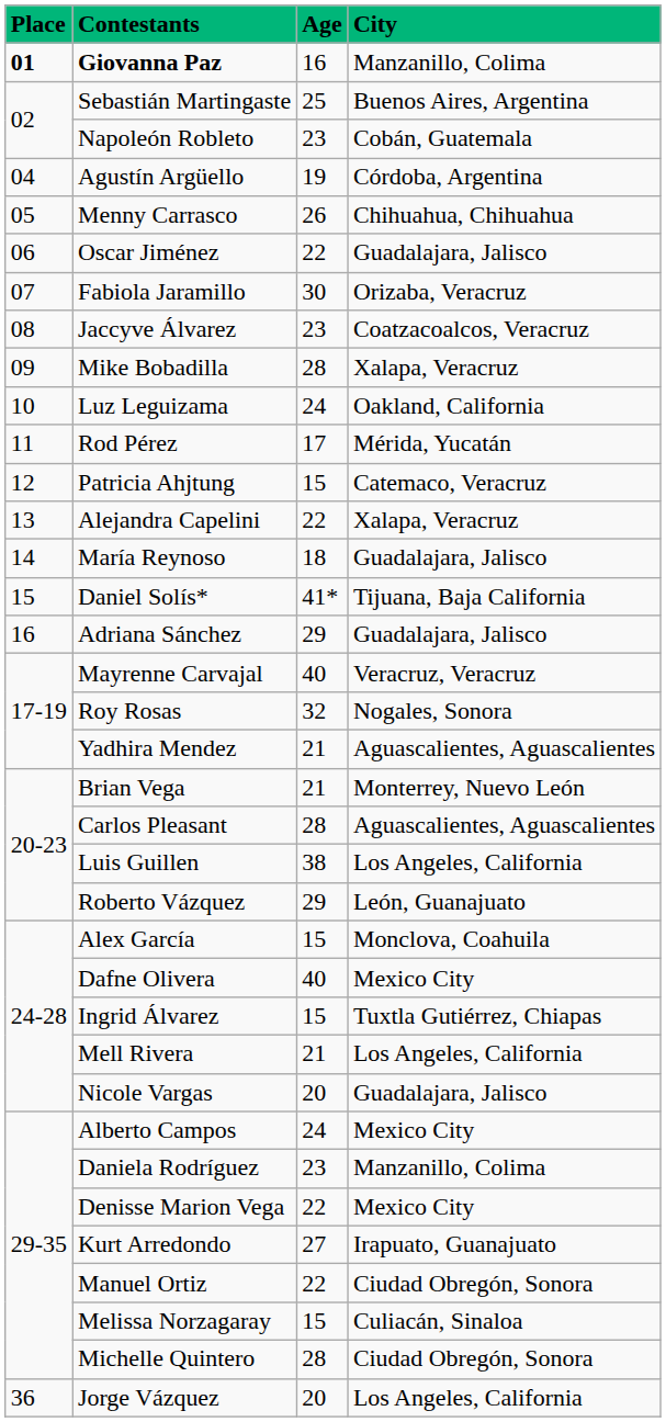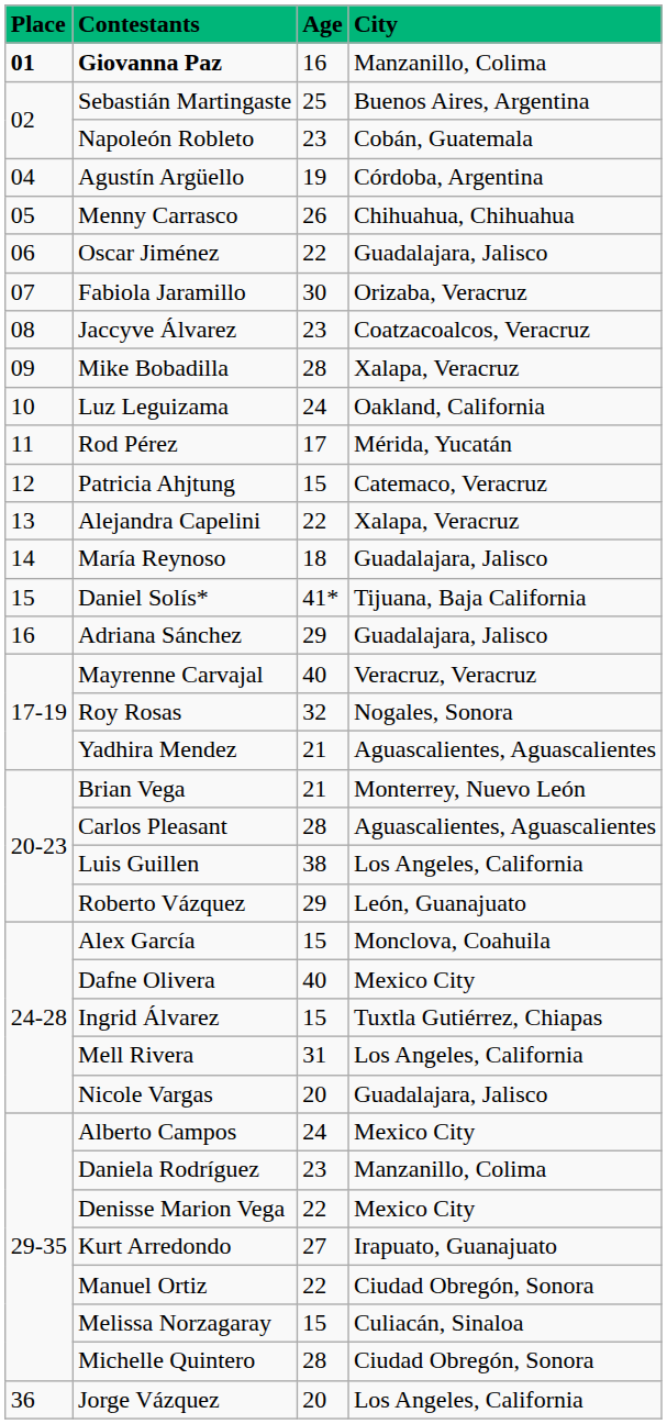Mell Rivera | Age: 21 -> 31
